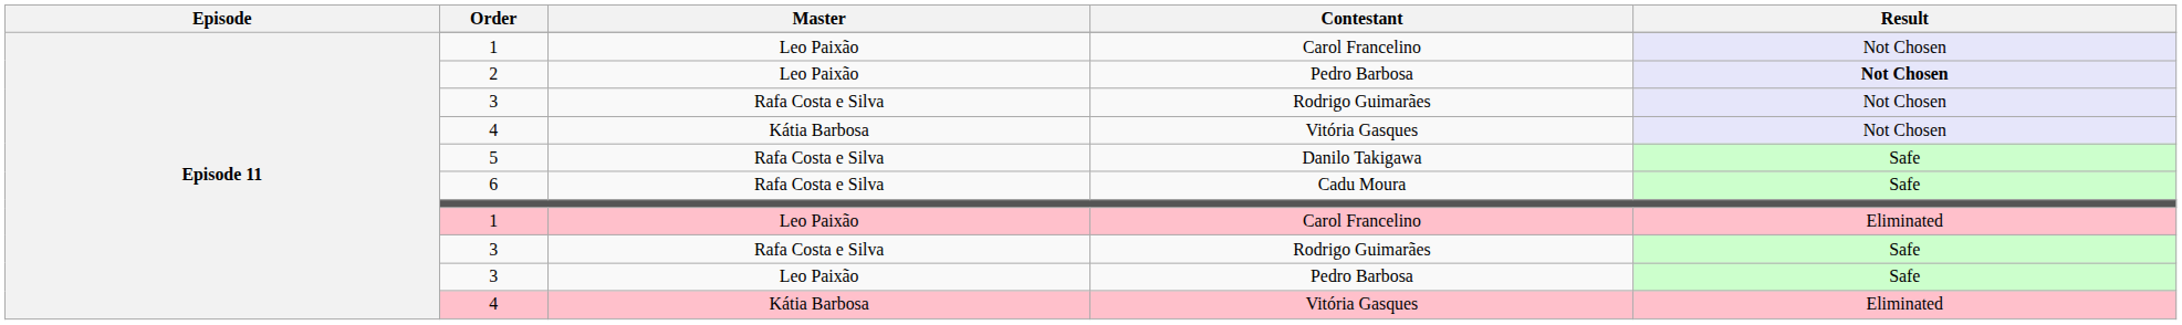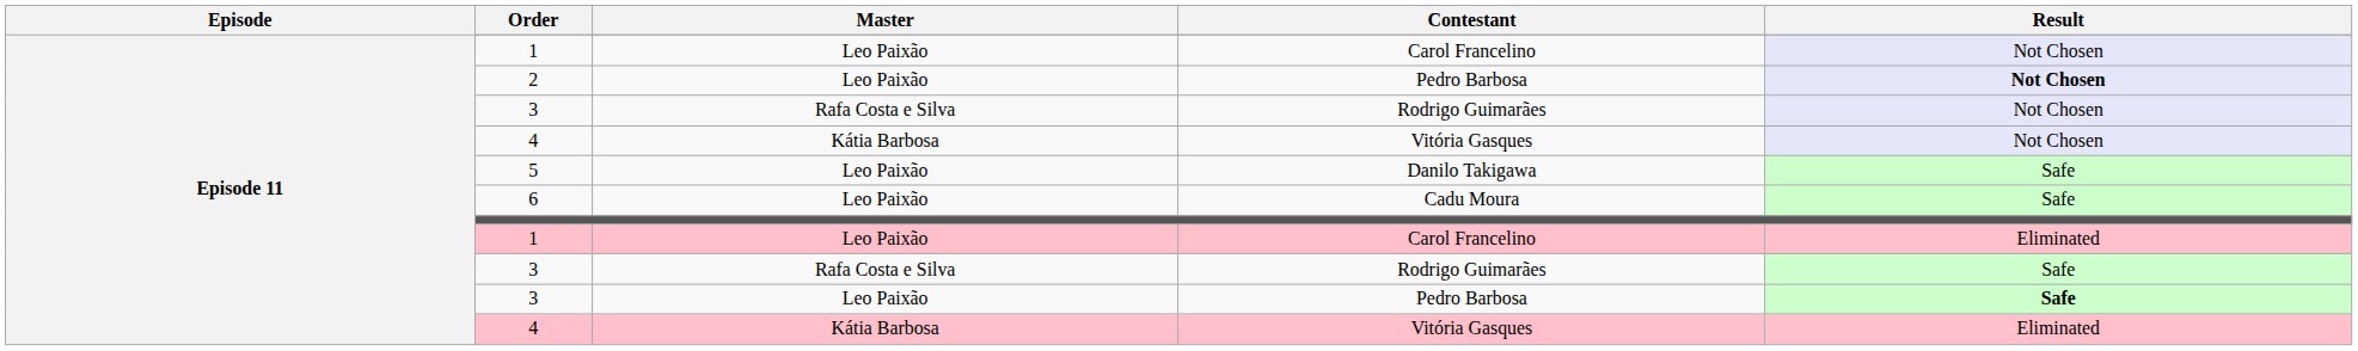5 | Master: Rafa Costa e Silva -> Leo Paixão
6 | Master: Rafa Costa e Silva -> Leo Paixão
3 / Pedro Barbosa | Result: normal -> bold
